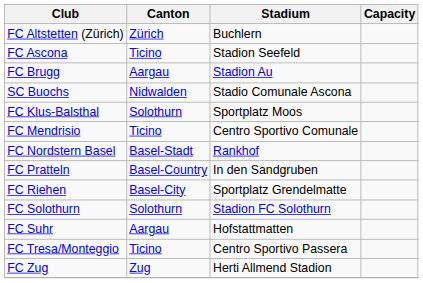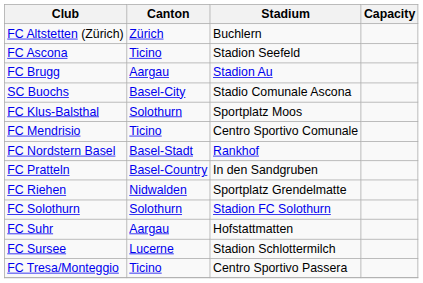SC Buochs | Canton: Nidwalden -> Basel-City
FC Riehen | Canton: Basel-City -> Nidwalden
+ row: FC Sursee | Lucerne | Stadion Schlottermilch
- row: FC Zug | Zug | Herti Allmend Stadion
